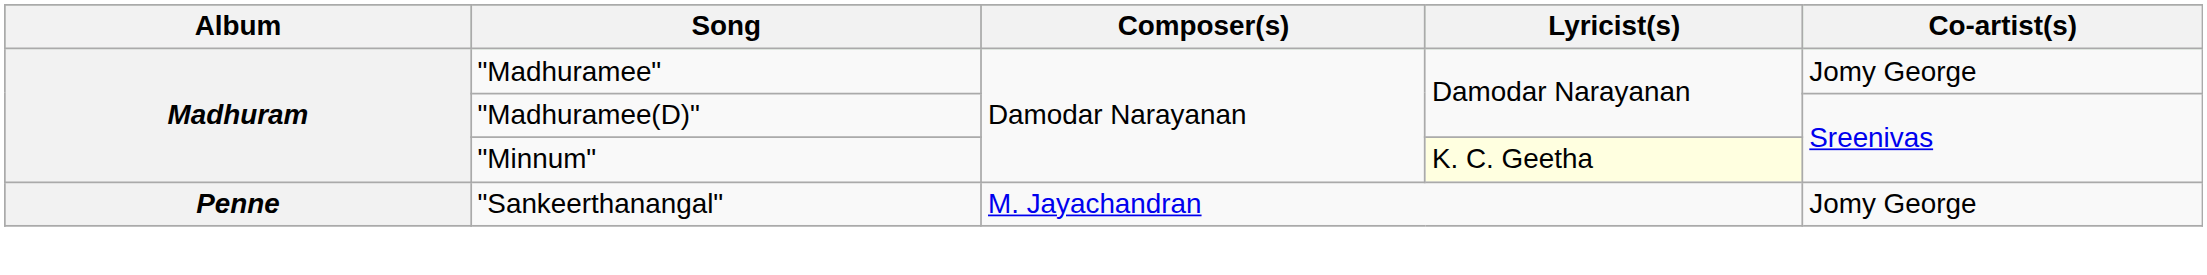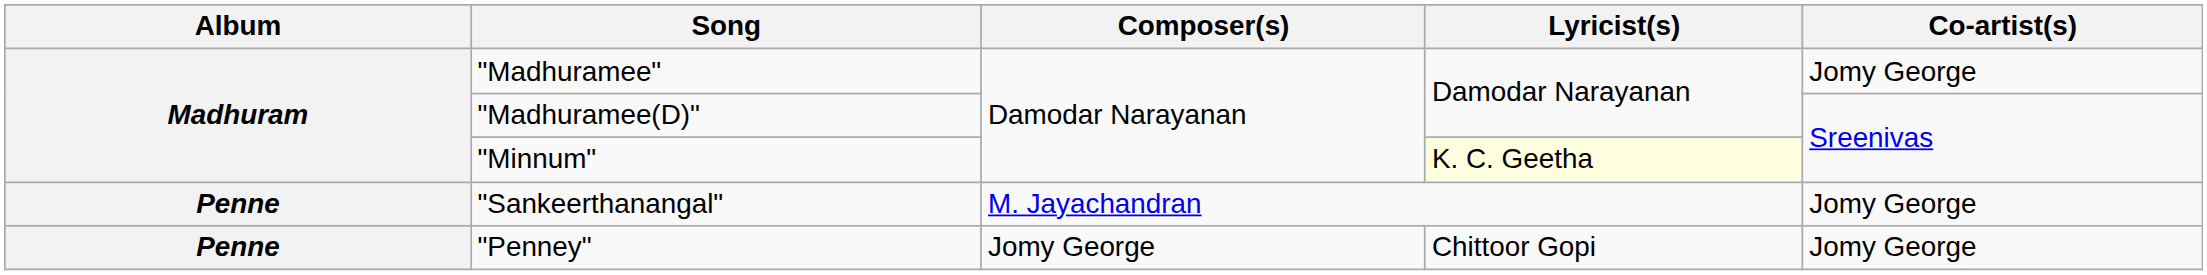+ row: Penne | "Penney" | Jomy George | Chittoor Gopi | Jomy George
